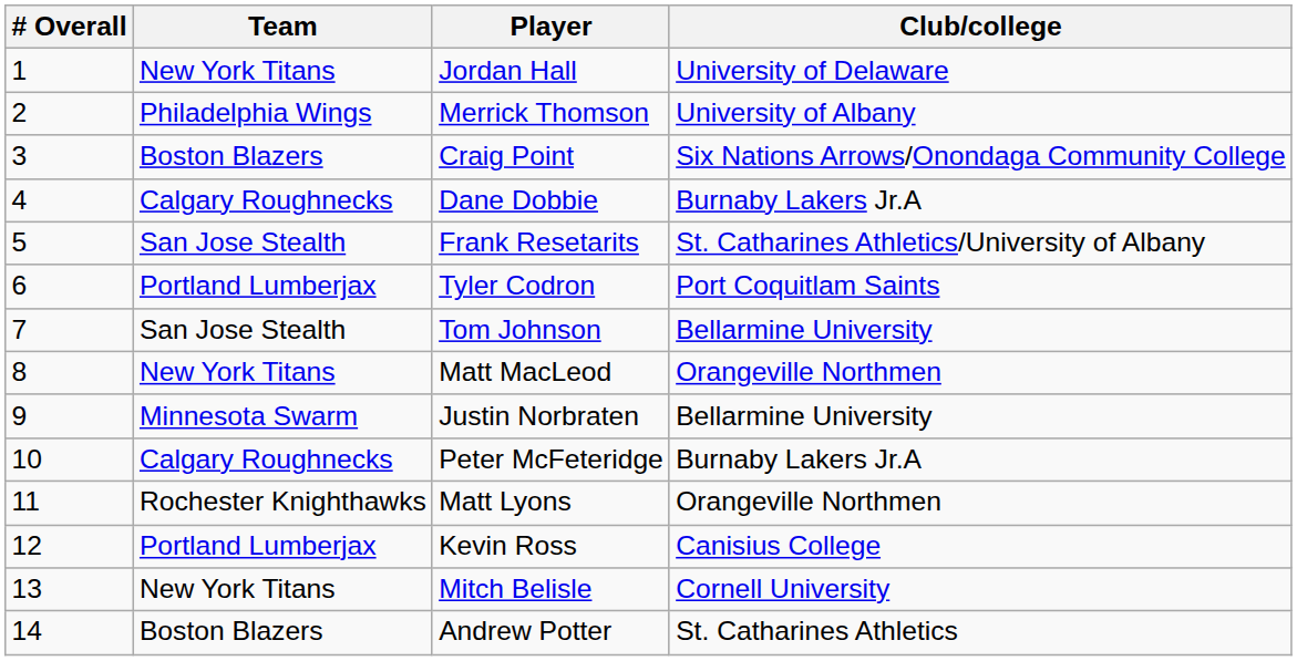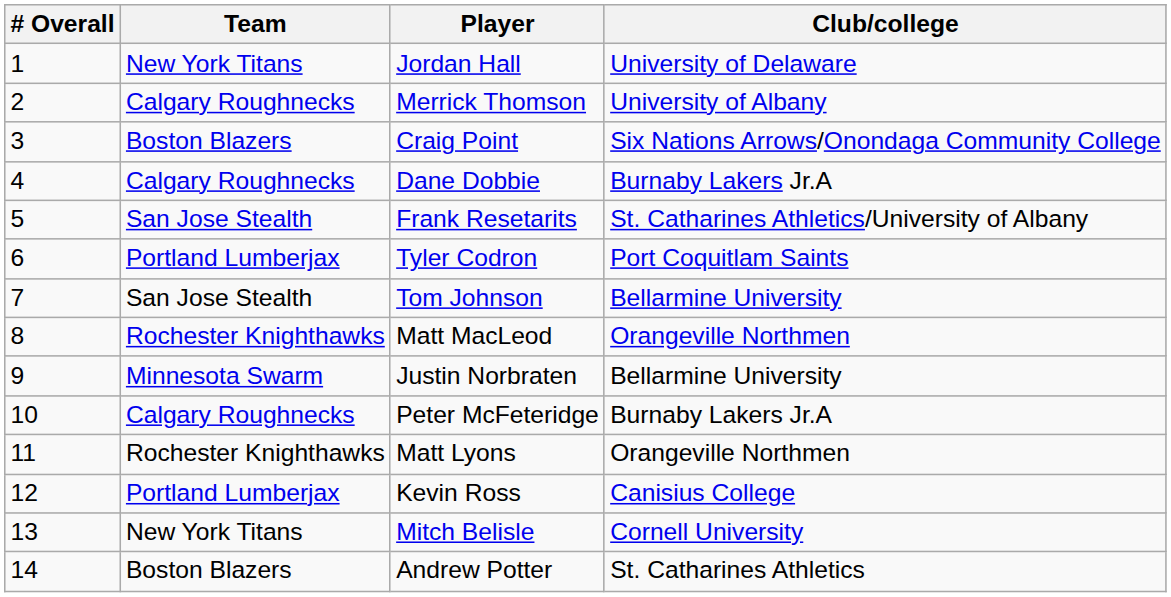Merrick Thomson | Team: Philadelphia Wings -> Calgary Roughnecks
Matt MacLeod | Team: New York Titans -> Rochester Knighthawks
